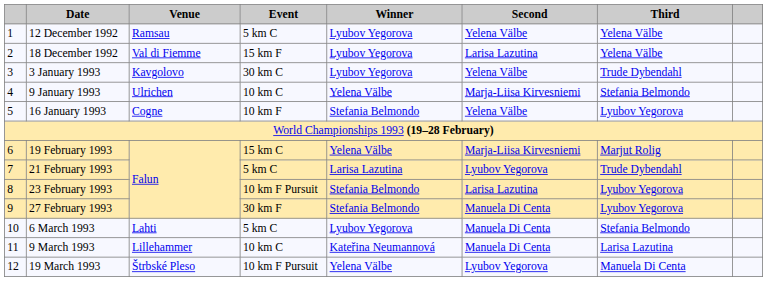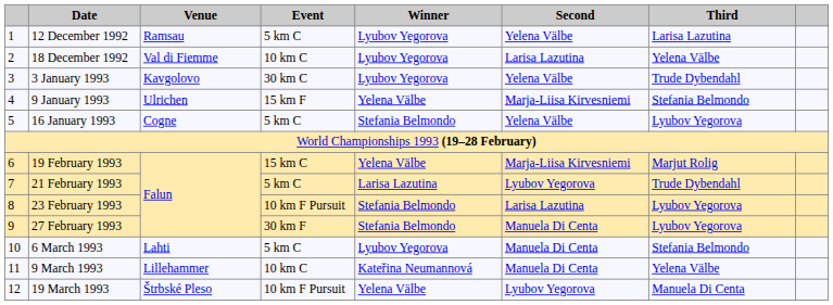12 December 1992 | Third: Yelena Välbe -> Larisa Lazutina
18 December 1992 | Event: 15 km F -> 10 km C
9 January 1993 | Event: 10 km C -> 15 km F
16 January 1993 | Event: 10 km F -> 5 km C
9 March 1993 | Third: Larisa Lazutina -> Yelena Välbe
